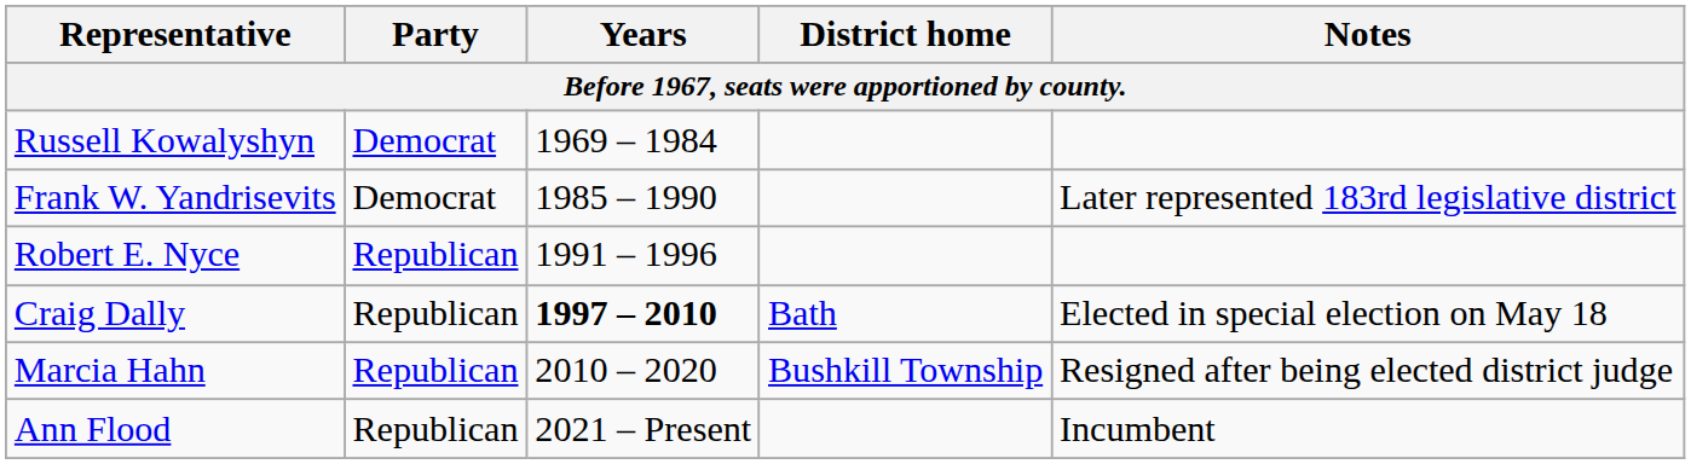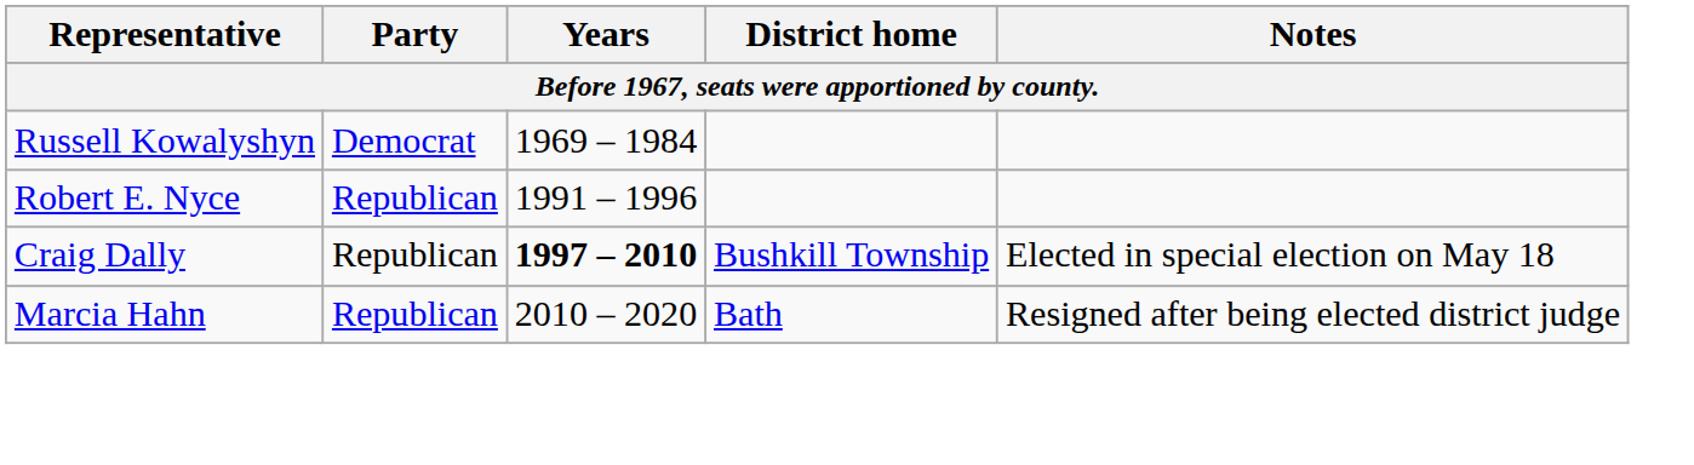- row: Frank W. Yandrisevits | Democrat | 1985 – 1990 | Later represented 183rd legislative district
Craig Dally | District home: Bath -> Bushkill Township
Marcia Hahn | District home: Bushkill Township -> Bath
- row: Ann Flood | Republican | 2021 – Present | Incumbent
